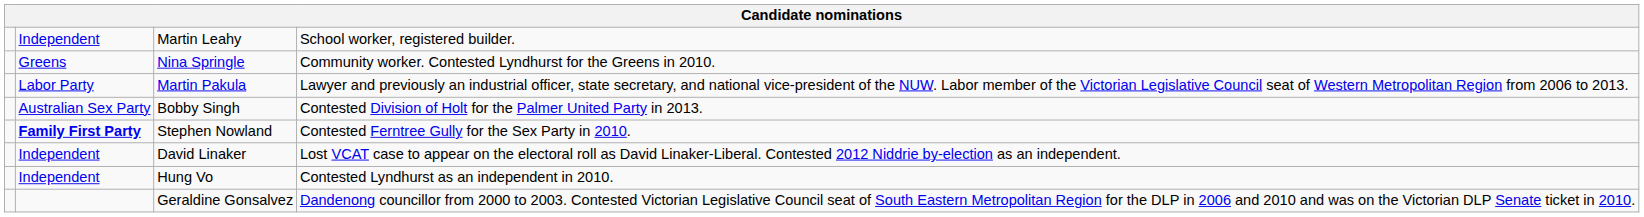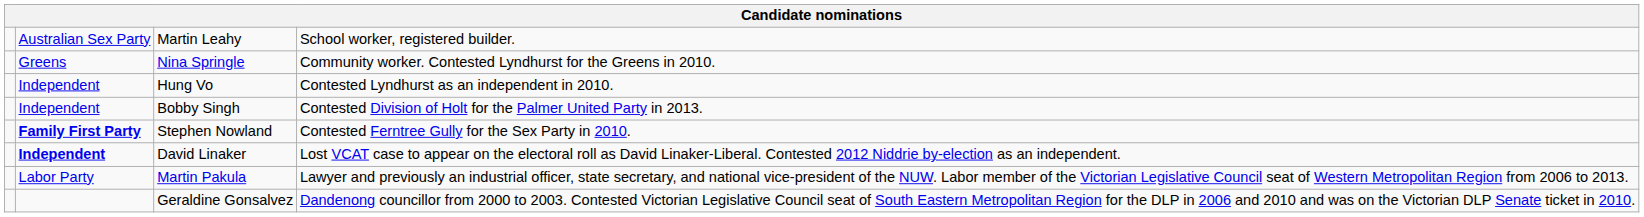Martin Leahy | column 2: Independent -> Australian Sex Party
rows swapped: Hung Vo <-> Martin Pakula
Bobby Singh | column 2: Australian Sex Party -> Independent
David Linaker | column 2: normal -> bold
